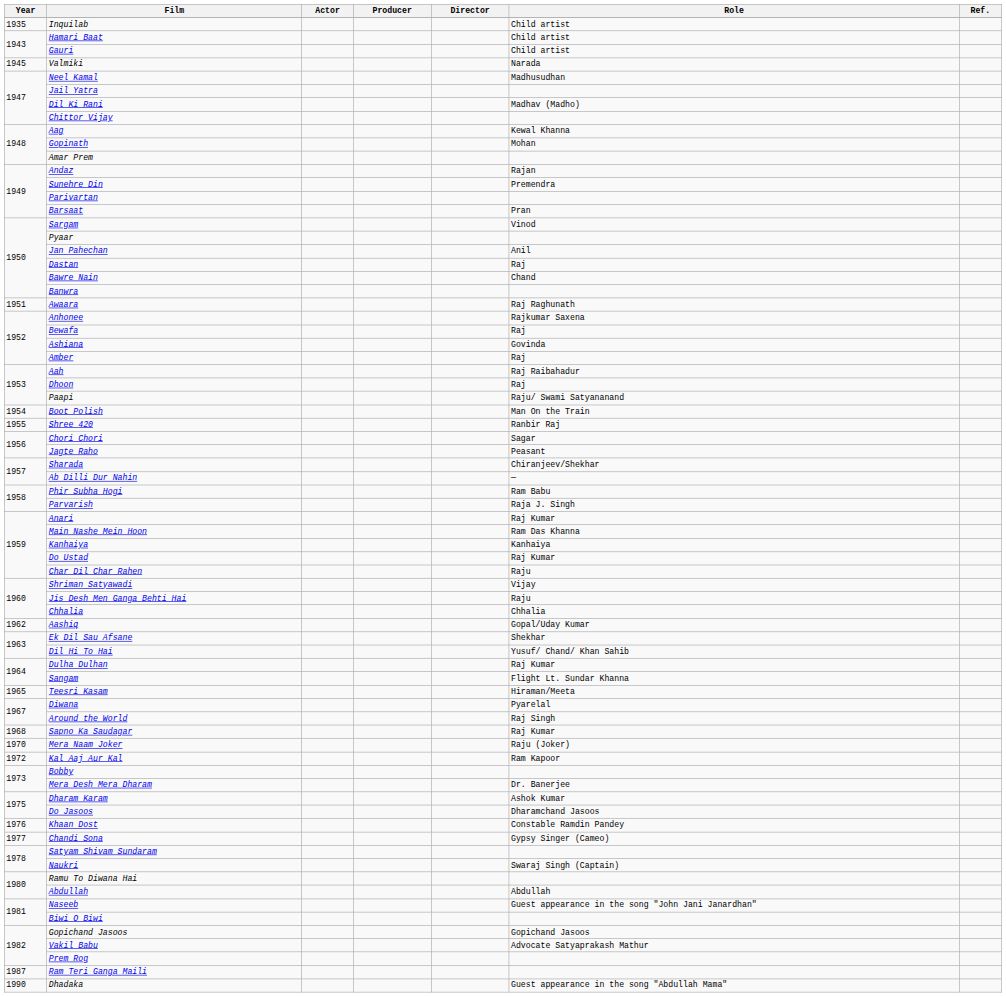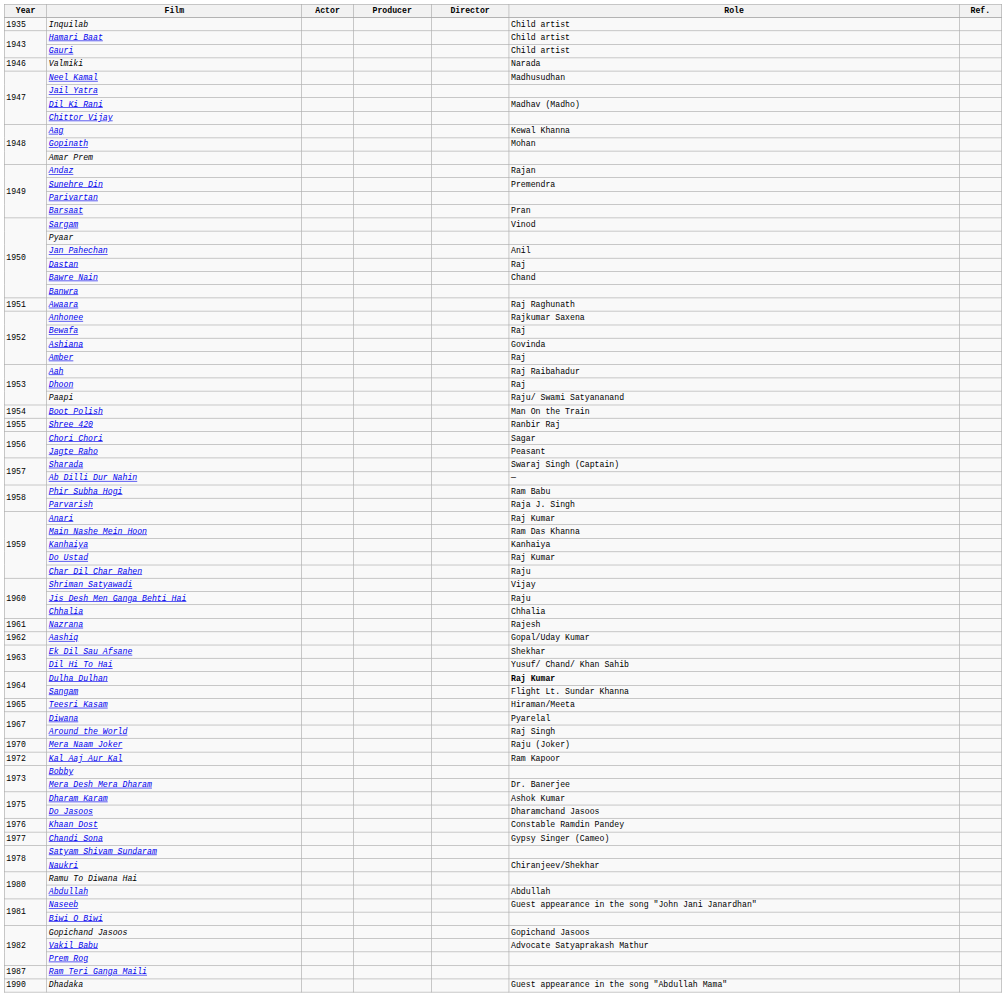Valmiki | Year: 1945 -> 1946
Sharada | Role: Chiranjeev/Shekhar -> Swaraj Singh (Captain)
+ row: 1961 | Nazrana | Rajesh
Dulha Dulhan | Role: normal -> bold
- row: 1968 | Sapno Ka Saudagar | Raj Kumar
Naukri | Role: Swaraj Singh (Captain) -> Chiranjeev/Shekhar
